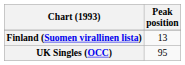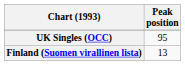rows swapped: Finland (Suomen virallinen lista) <-> UK Singles (OCC)
